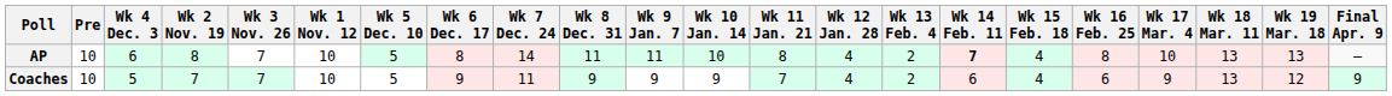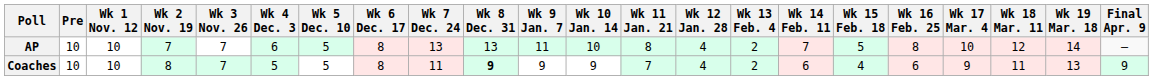columns swapped: Wk 1 Nov. 12 <-> Wk 4 Dec. 3
AP | Wk 2 Nov. 19: 8 -> 7
AP | Wk 7 Dec. 24: 14 -> 13
AP | Wk 8 Dec. 31: 11 -> 13
AP | Wk 14 Feb. 11: bold -> normal
AP | Wk 15 Feb. 18: 4 -> 5
AP | Wk 18 Mar. 11: 13 -> 12
AP | Wk 19 Mar. 18: 13 -> 14
Coaches | Wk 2 Nov. 19: 7 -> 8
Coaches | Wk 6 Dec. 17: 9 -> 8
Coaches | Wk 8 Dec. 31: normal -> bold
Coaches | Wk 18 Mar. 11: 13 -> 11
Coaches | Wk 19 Mar. 18: 12 -> 13
